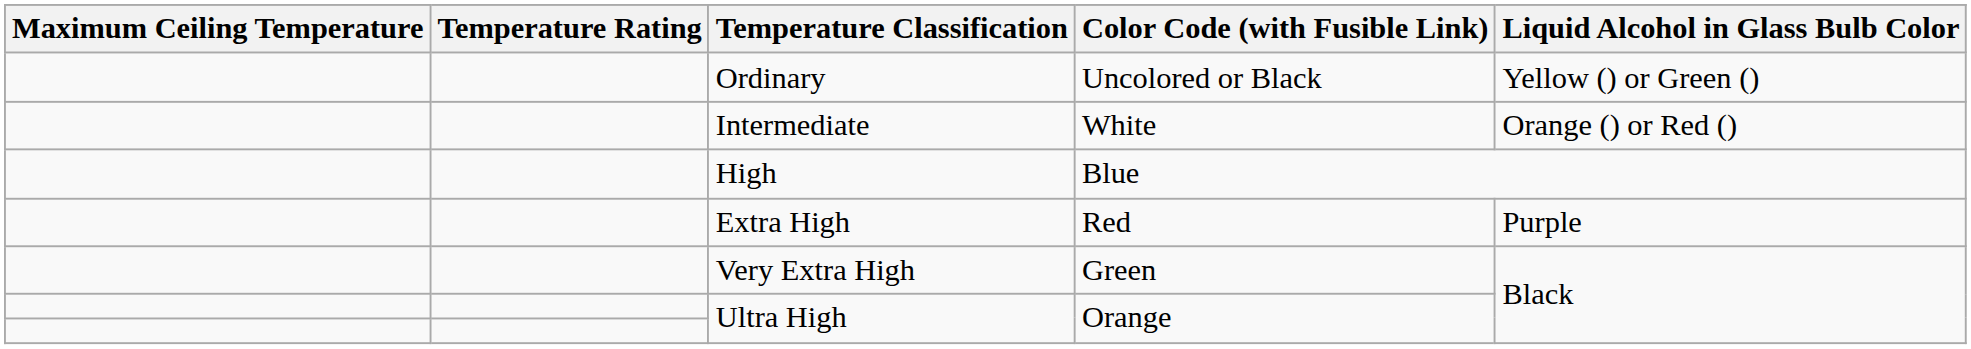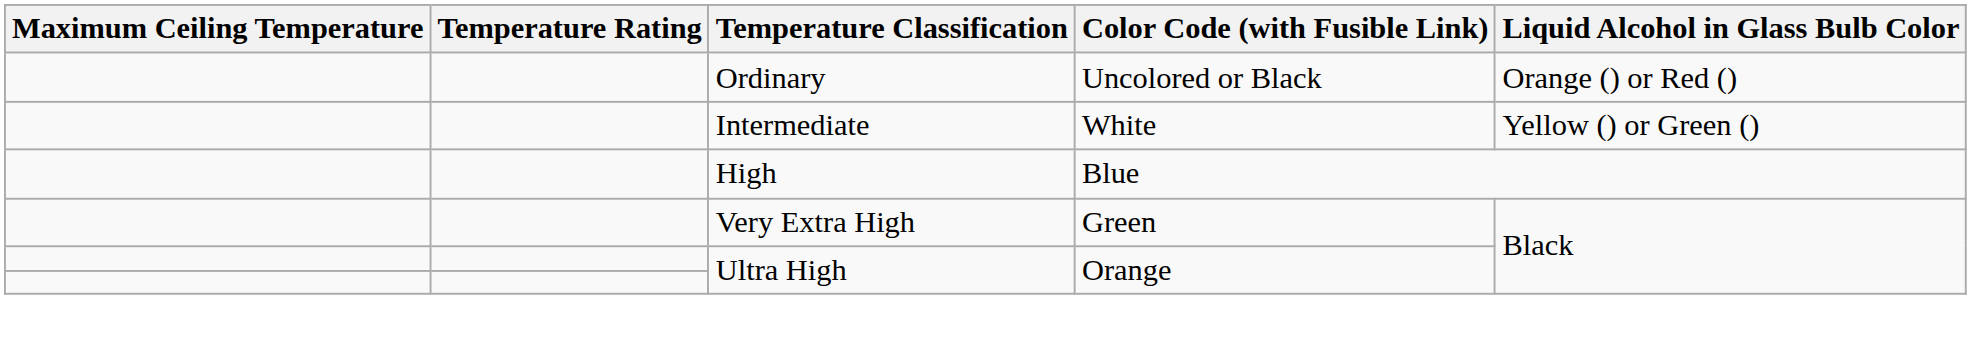Ordinary | Liquid Alcohol in Glass Bulb Color: Yellow () or Green () -> Orange () or Red ()
Intermediate | Liquid Alcohol in Glass Bulb Color: Orange () or Red () -> Yellow () or Green ()
- row: Extra High | Red | Purple
